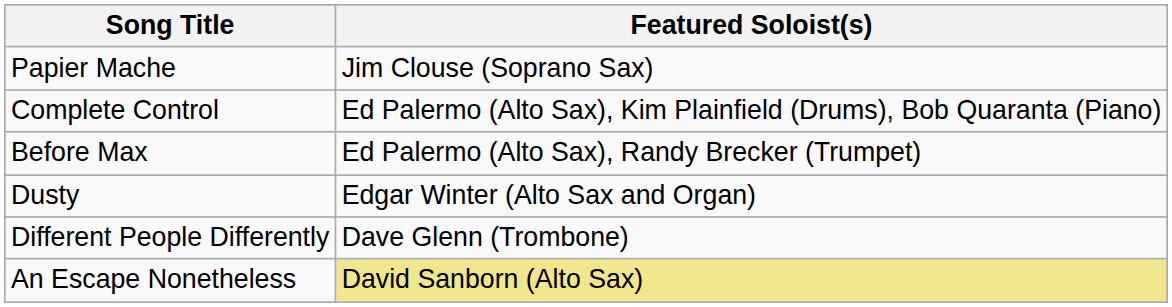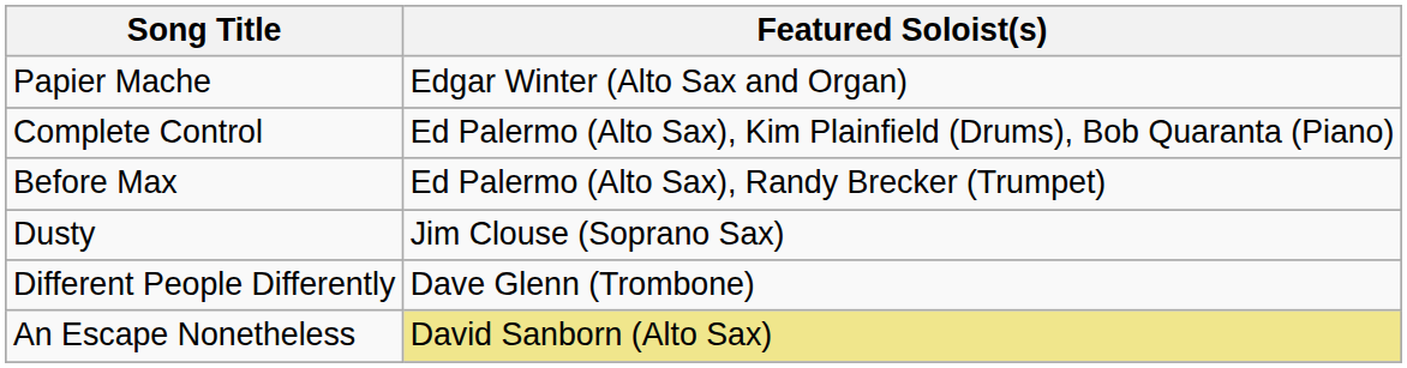Papier Mache | Featured Soloist(s): Jim Clouse (Soprano Sax) -> Edgar Winter (Alto Sax and Organ)
Dusty | Featured Soloist(s): Edgar Winter (Alto Sax and Organ) -> Jim Clouse (Soprano Sax)
